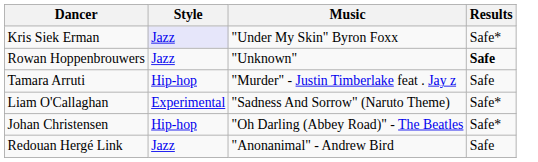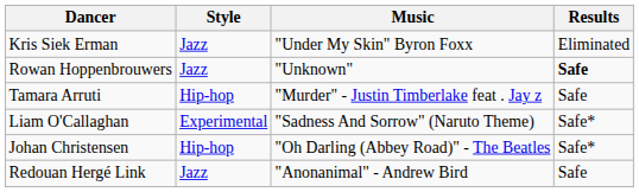Kris Siek Erman | Style: lavender background -> no background
Kris Siek Erman | Results: Safe* -> Eliminated
